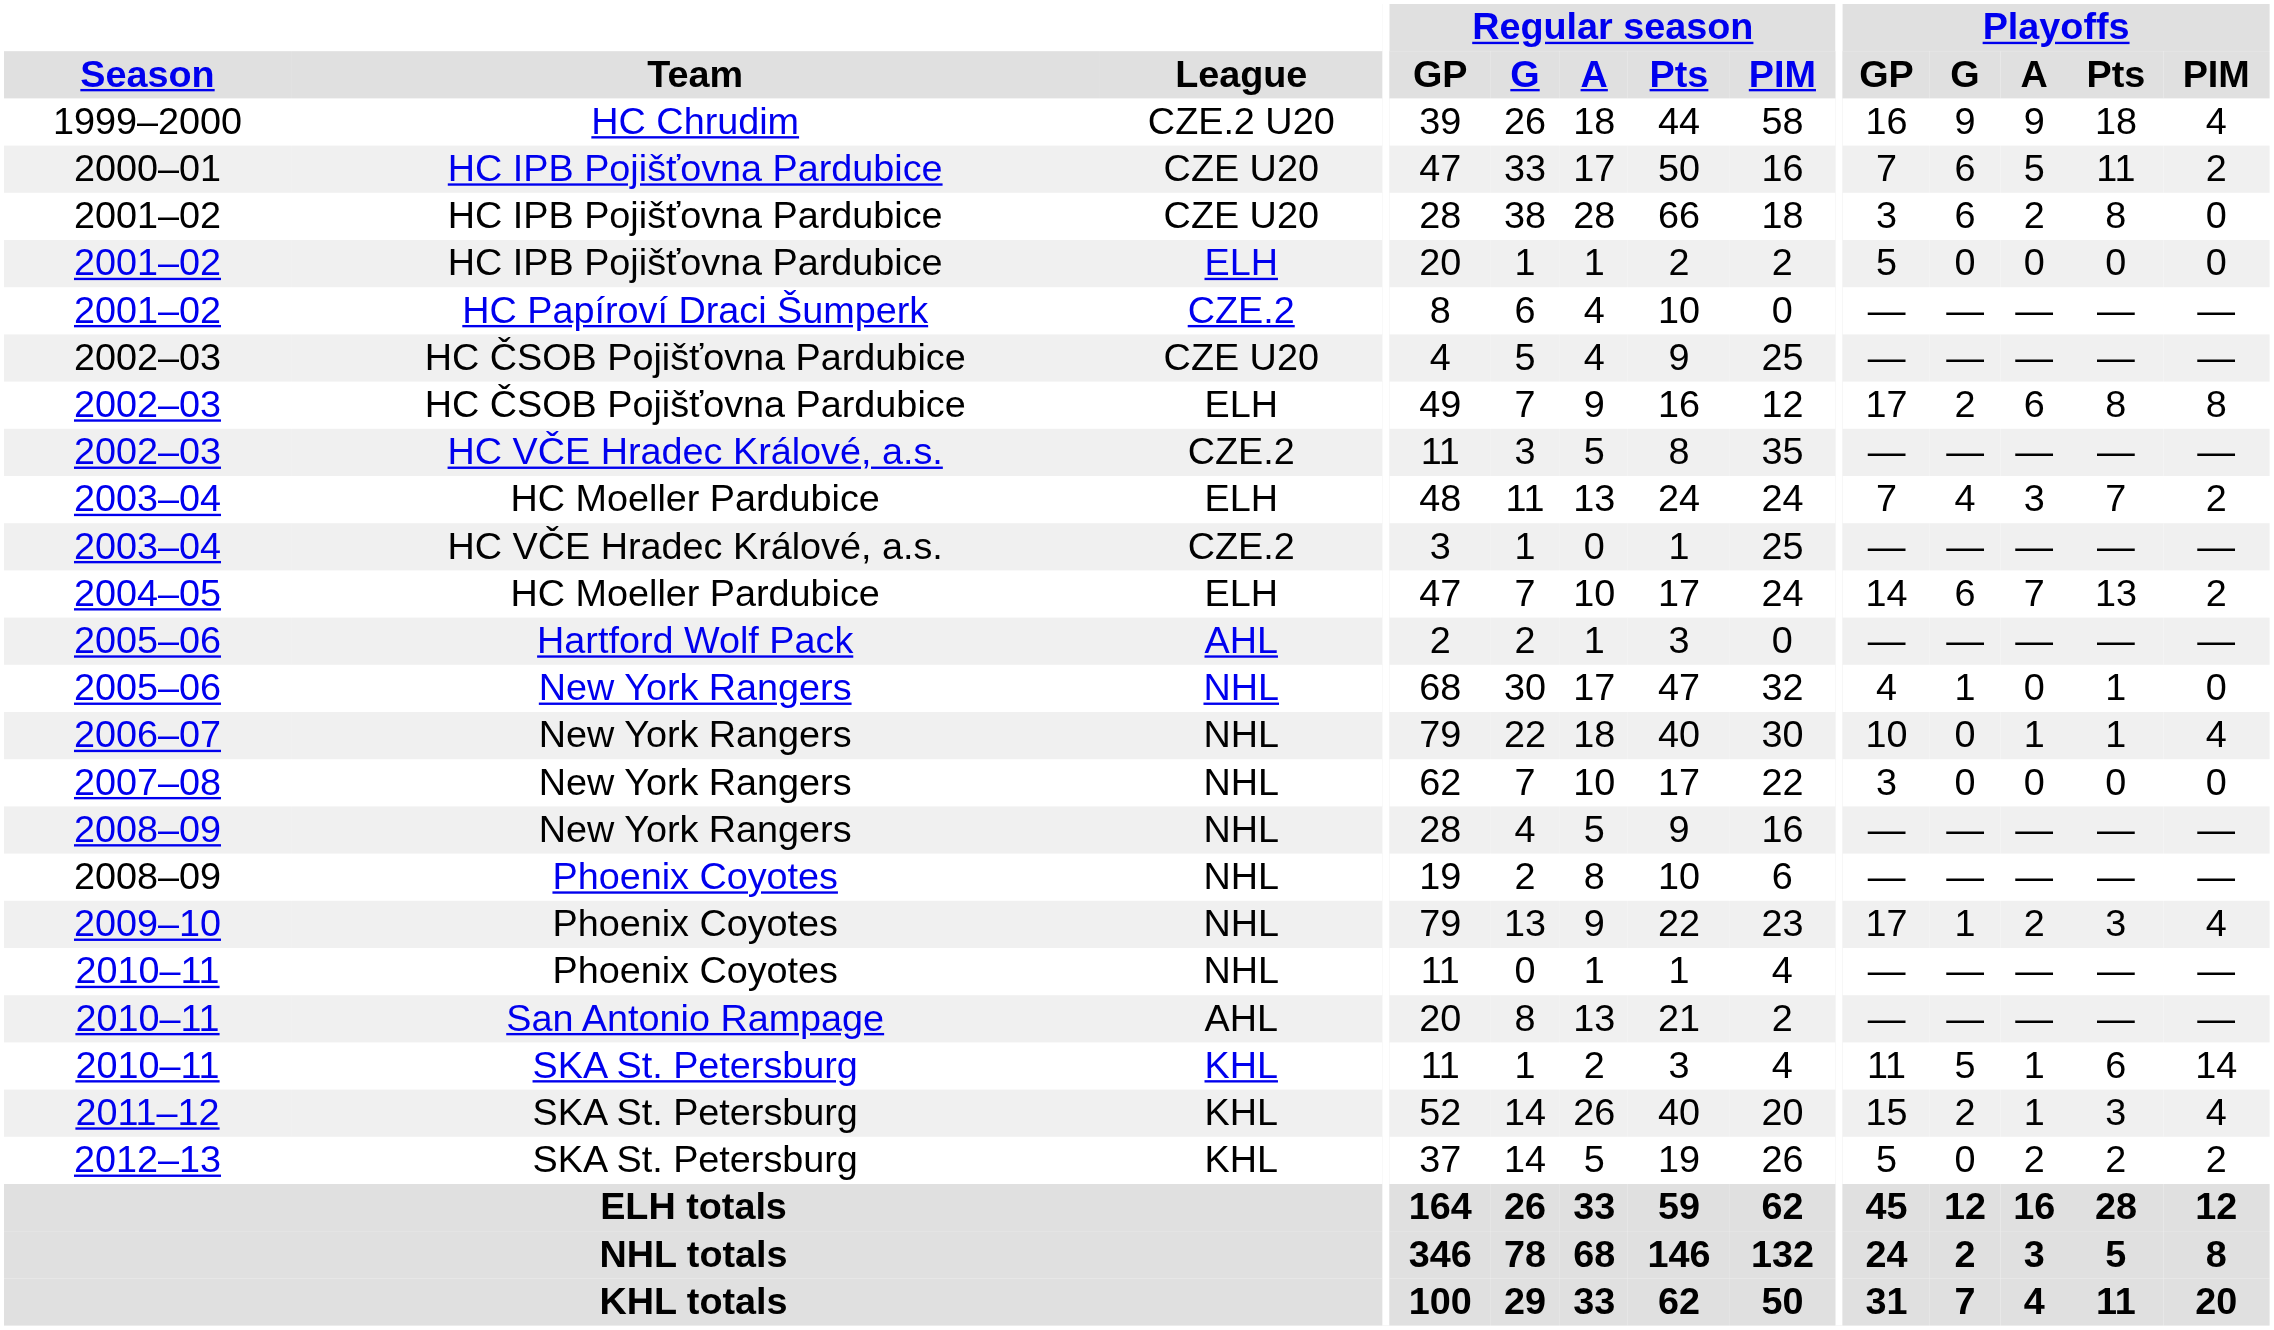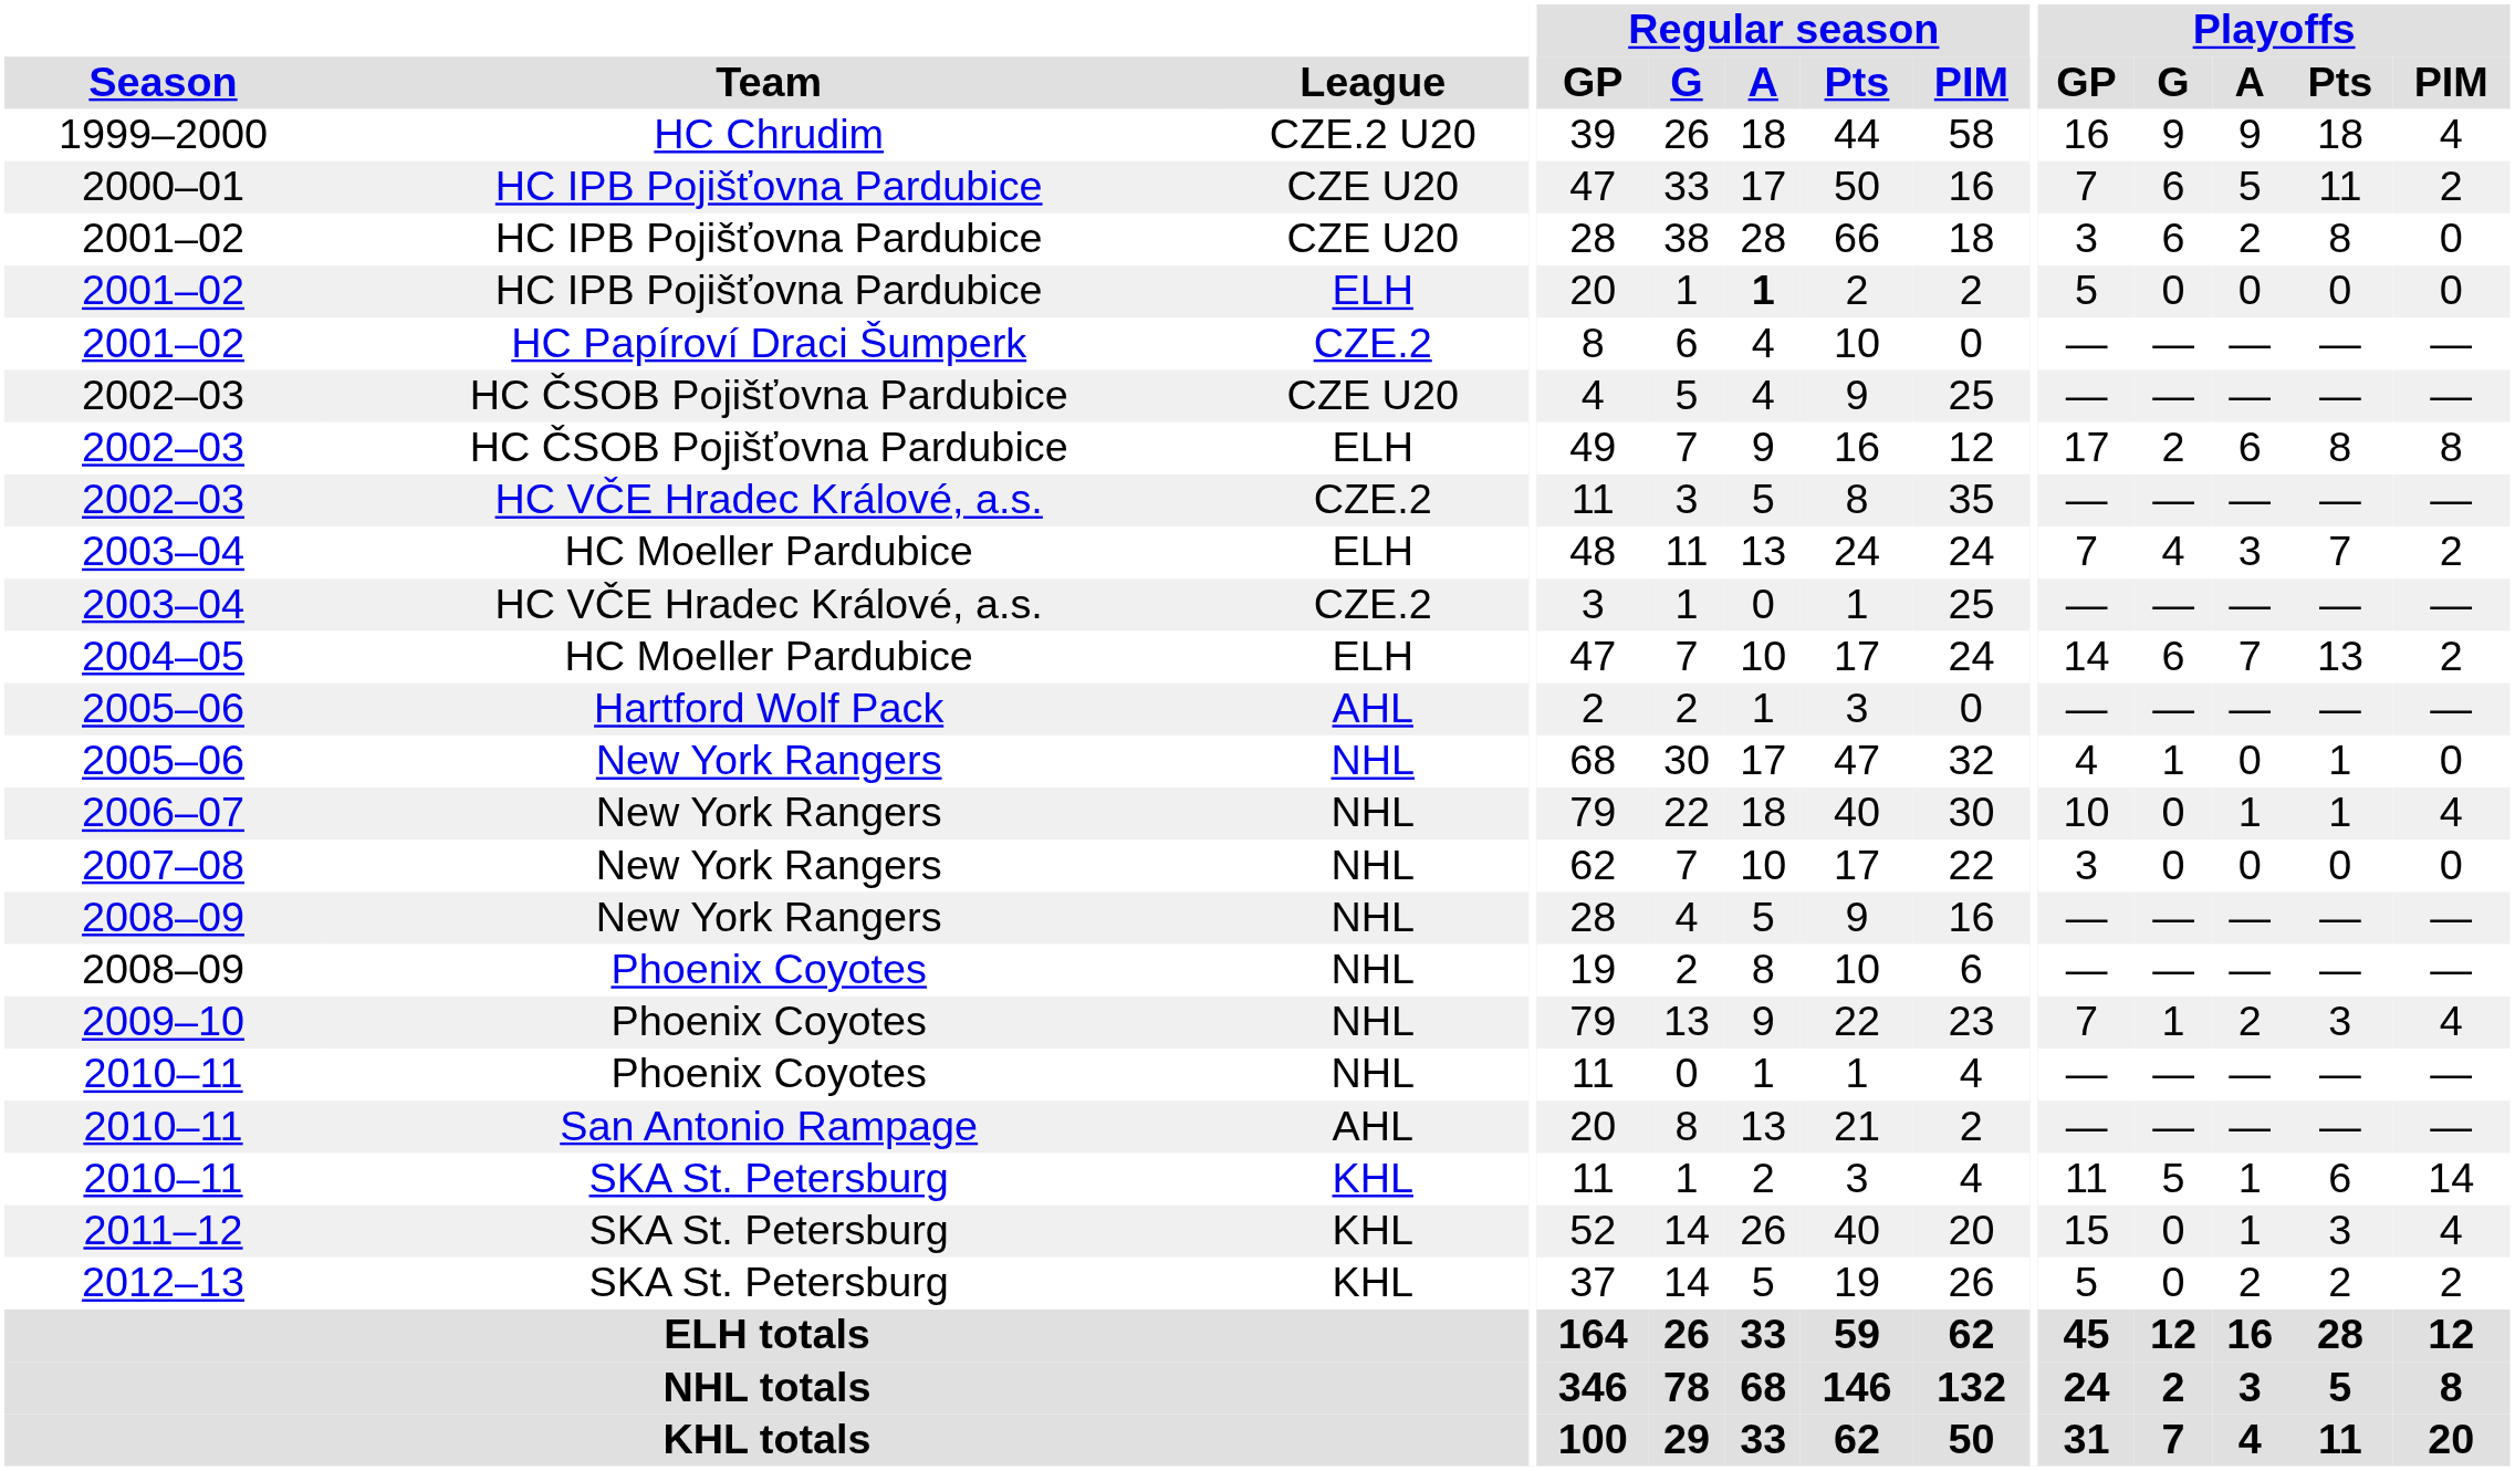2001–02 / ELH | Regular season / A: normal -> bold
2009–10 | Playoffs / GP: 17 -> 7
2011–12 | Playoffs / G: 2 -> 0
